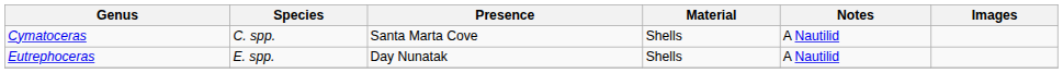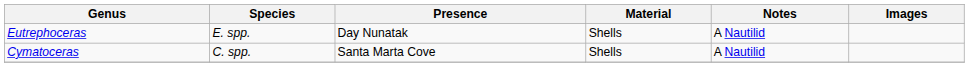rows swapped: Cymatoceras <-> Eutrephoceras
